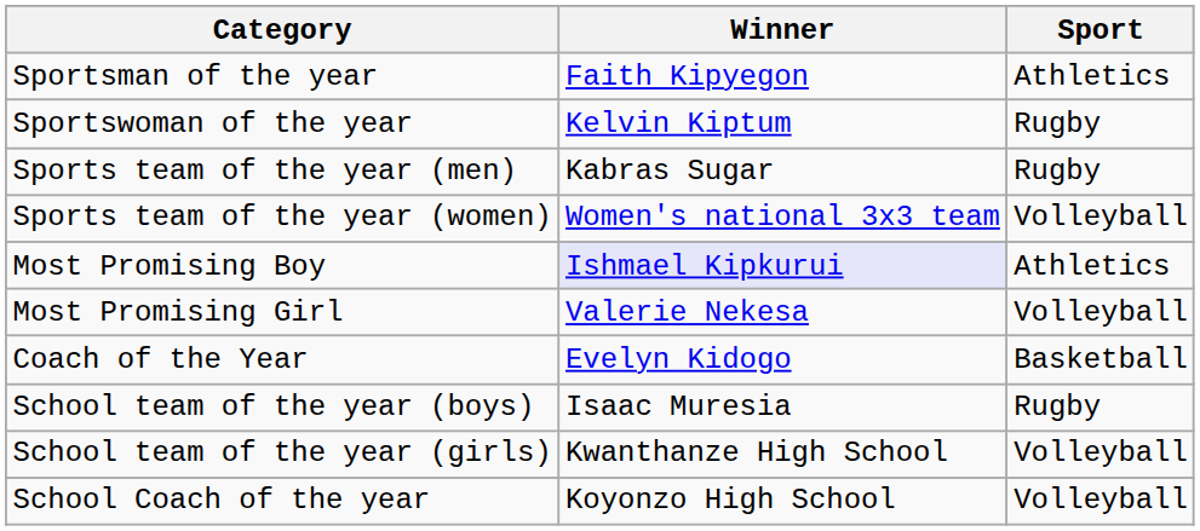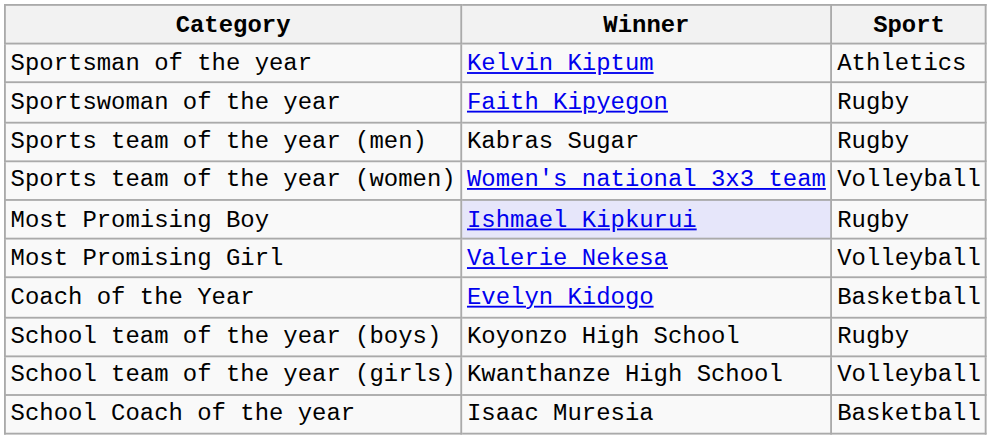Sportsman of the year | Winner: Faith Kipyegon -> Kelvin Kiptum
Sportswoman of the year | Winner: Kelvin Kiptum -> Faith Kipyegon
Most Promising Boy | Sport: Athletics -> Rugby
School team of the year (boys) | Winner: Isaac Muresia -> Koyonzo High School
School Coach of the year | Winner: Koyonzo High School -> Isaac Muresia
School Coach of the year | Sport: Volleyball -> Basketball
